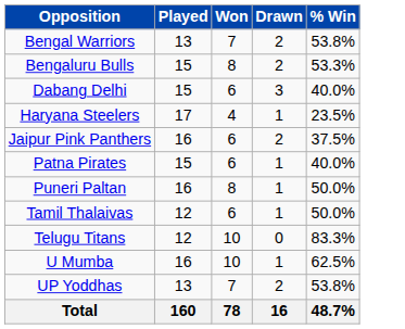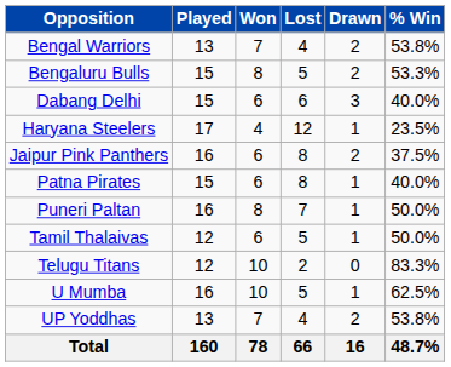+ column: Lost | 4 | 5 | 6 | 12 | 8 | 8 | 7 | 5 | 2 | 5 | 4 | 66
